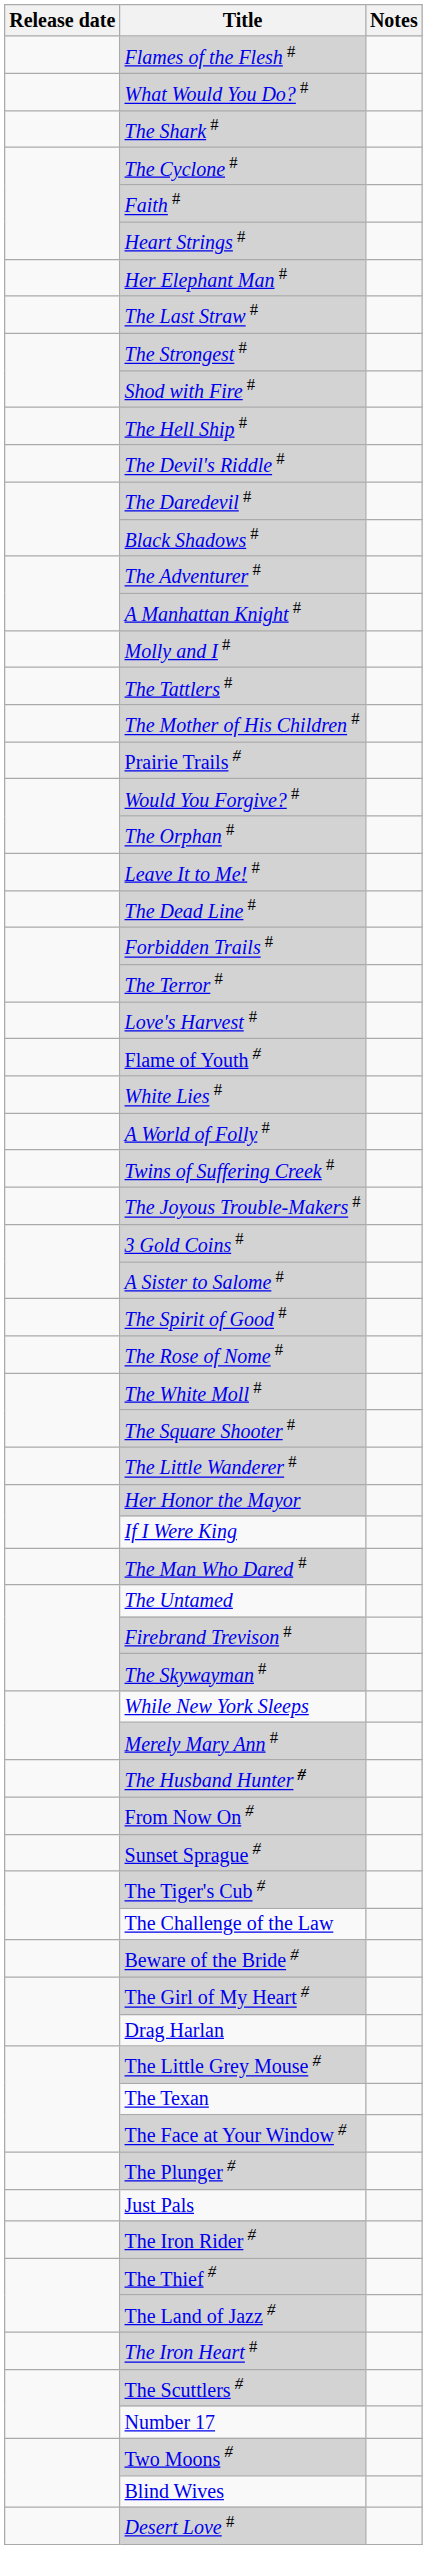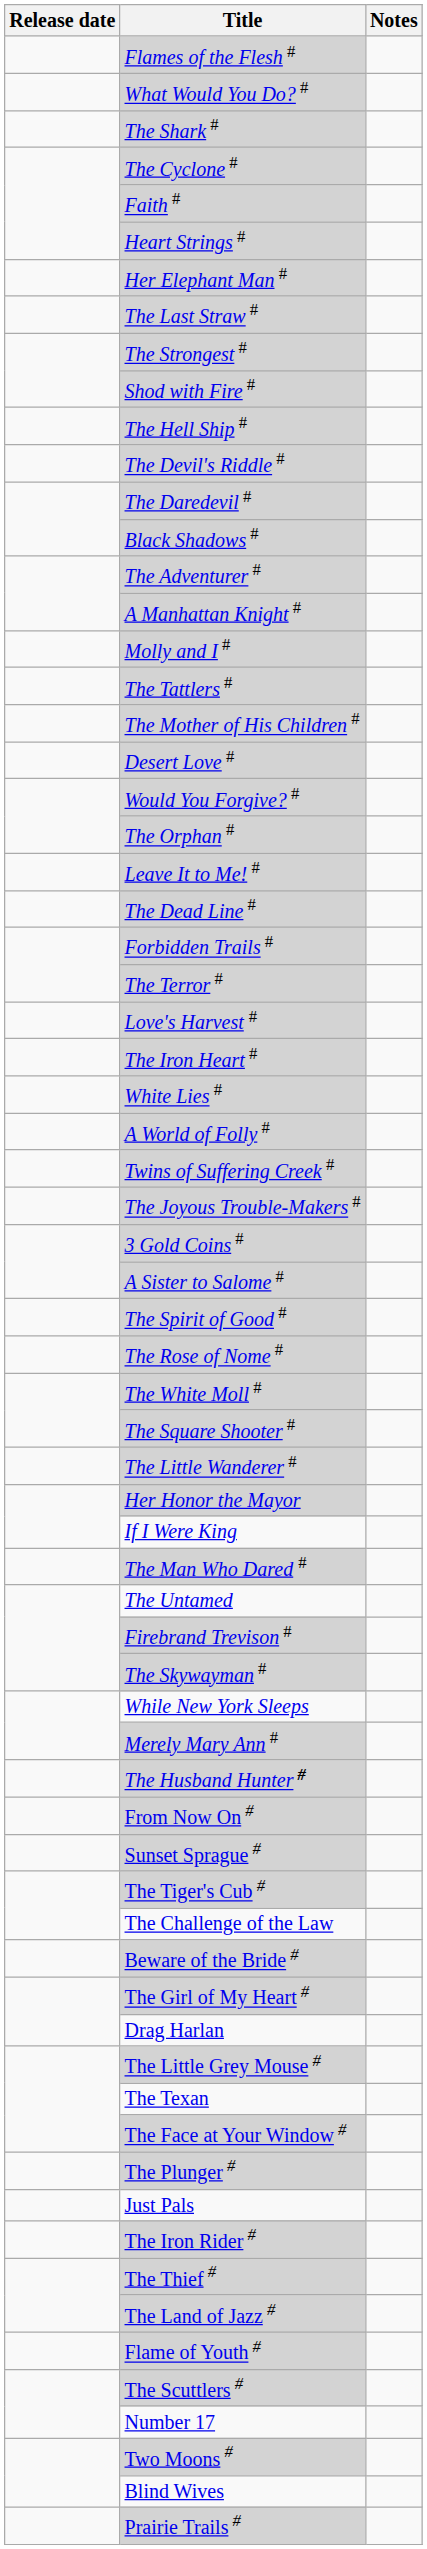rows swapped: Desert Love # <-> Prairie Trails #
rows swapped: The Iron Heart # <-> Flame of Youth #
